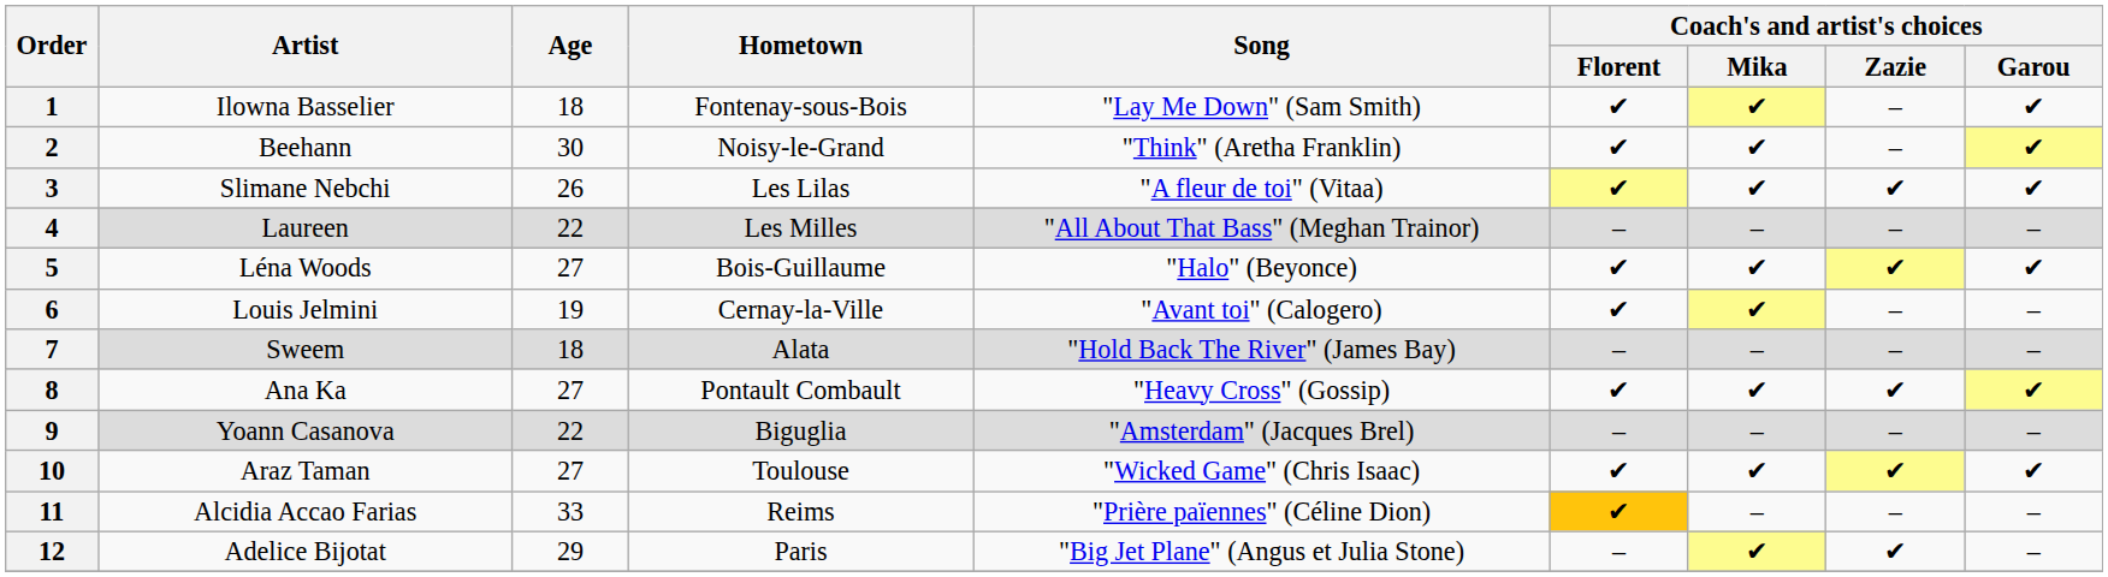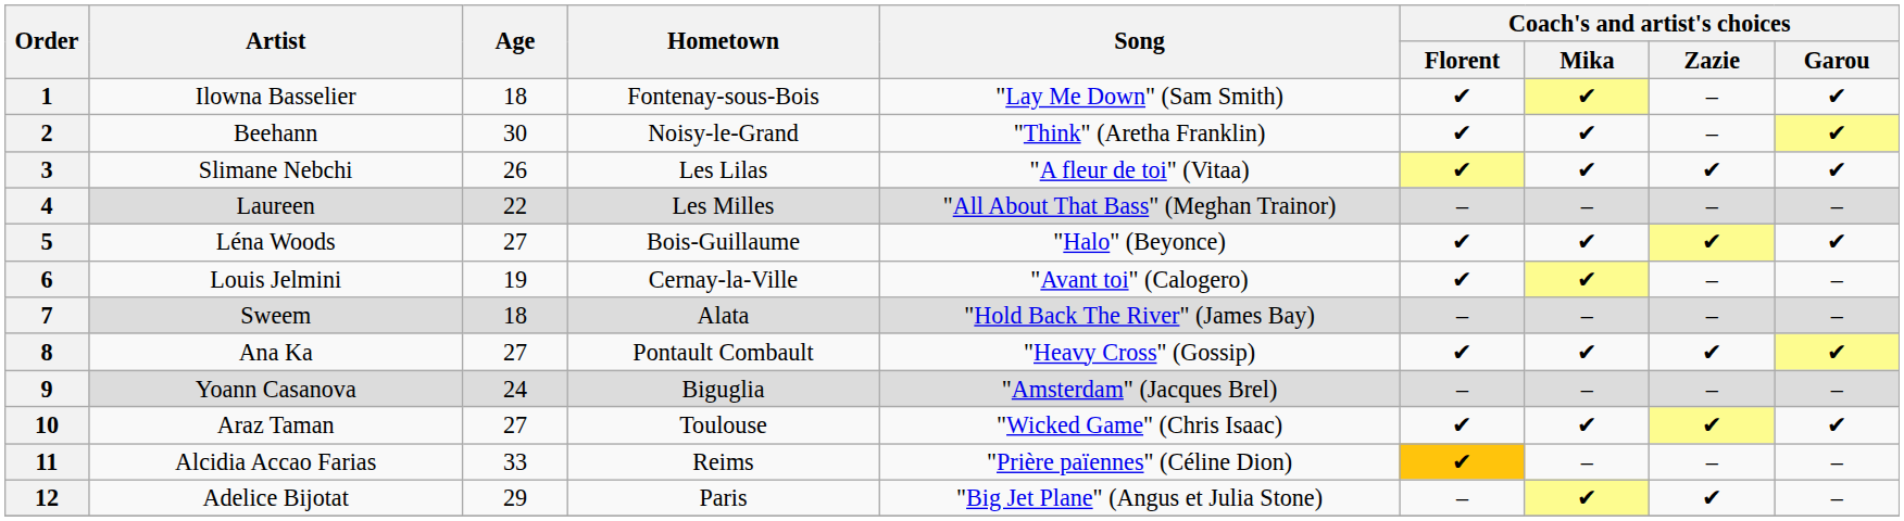9 | Age: 22 -> 24
